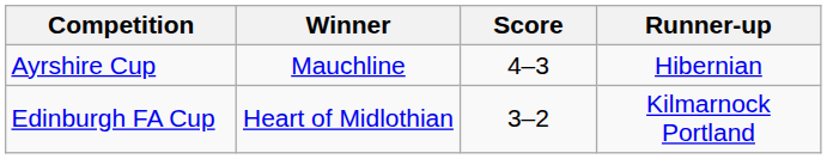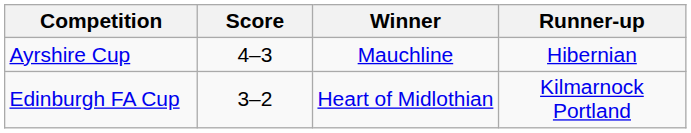columns swapped: Winner <-> Score
